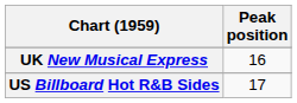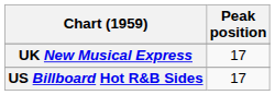UK New Musical Express | Peak position: 16 -> 17
